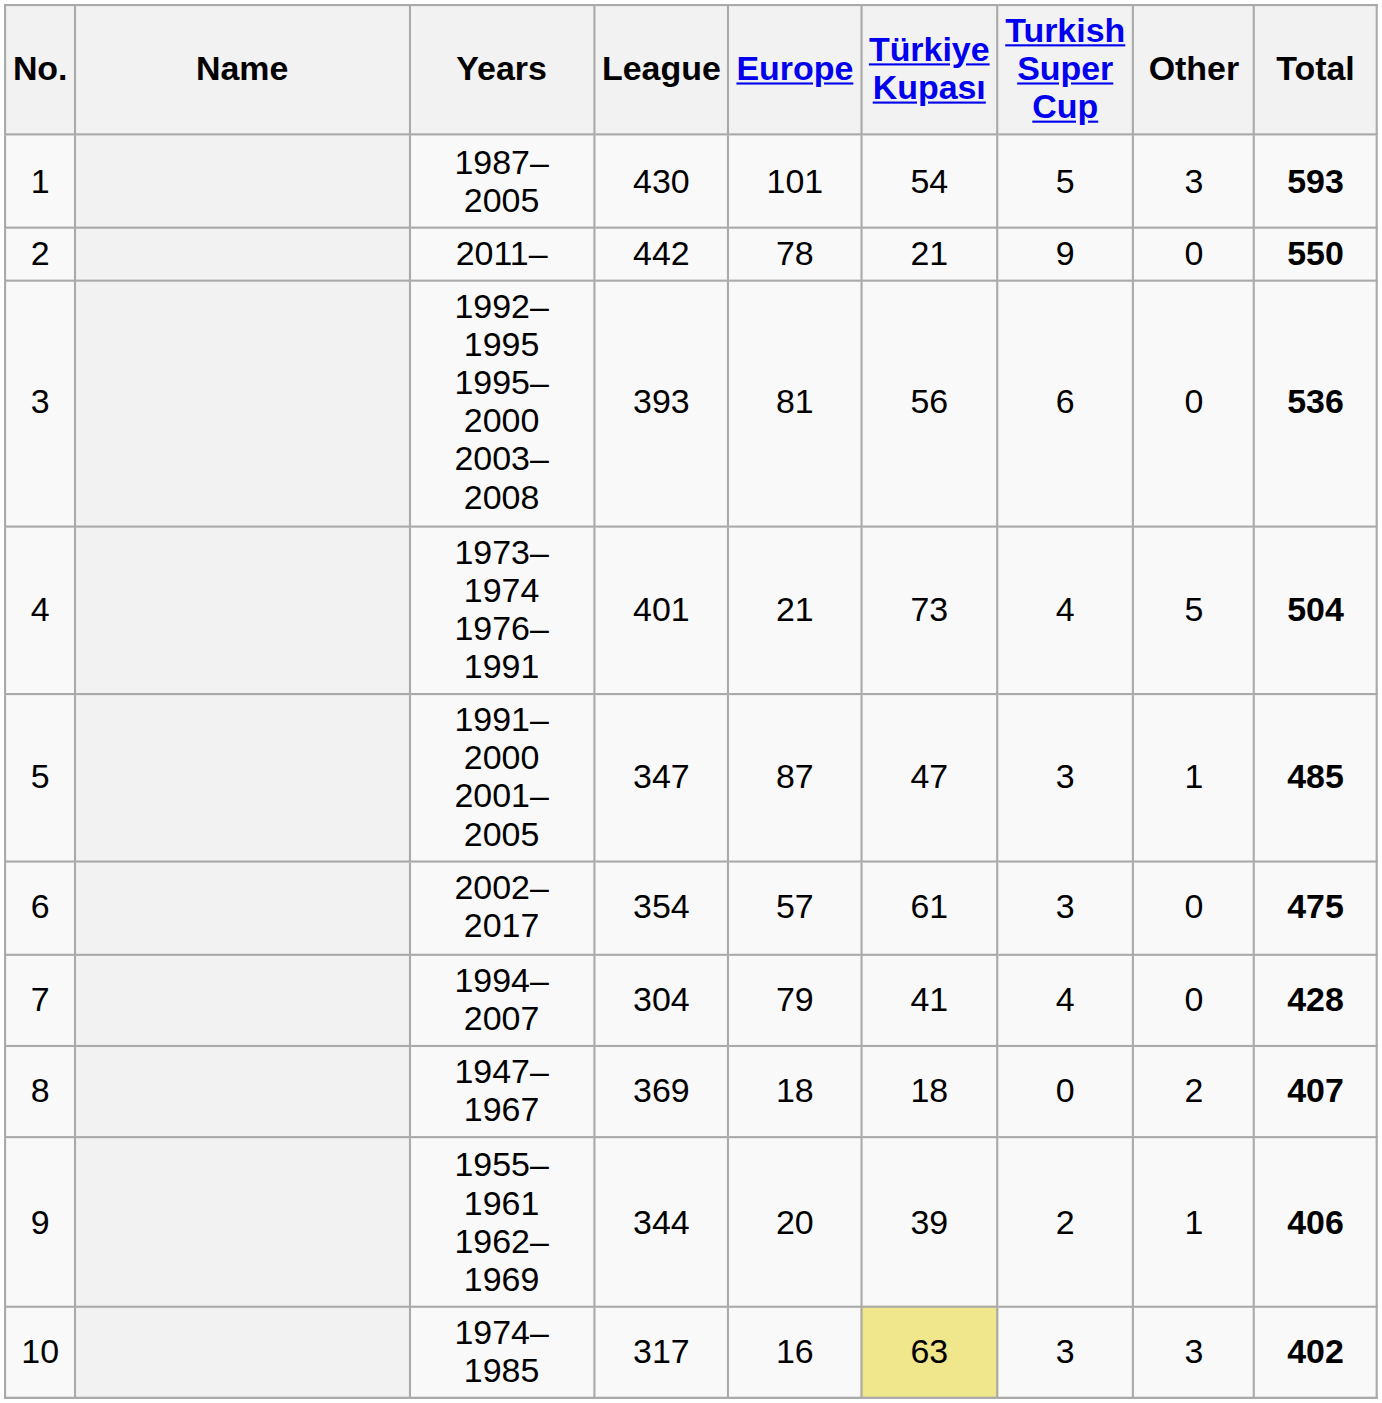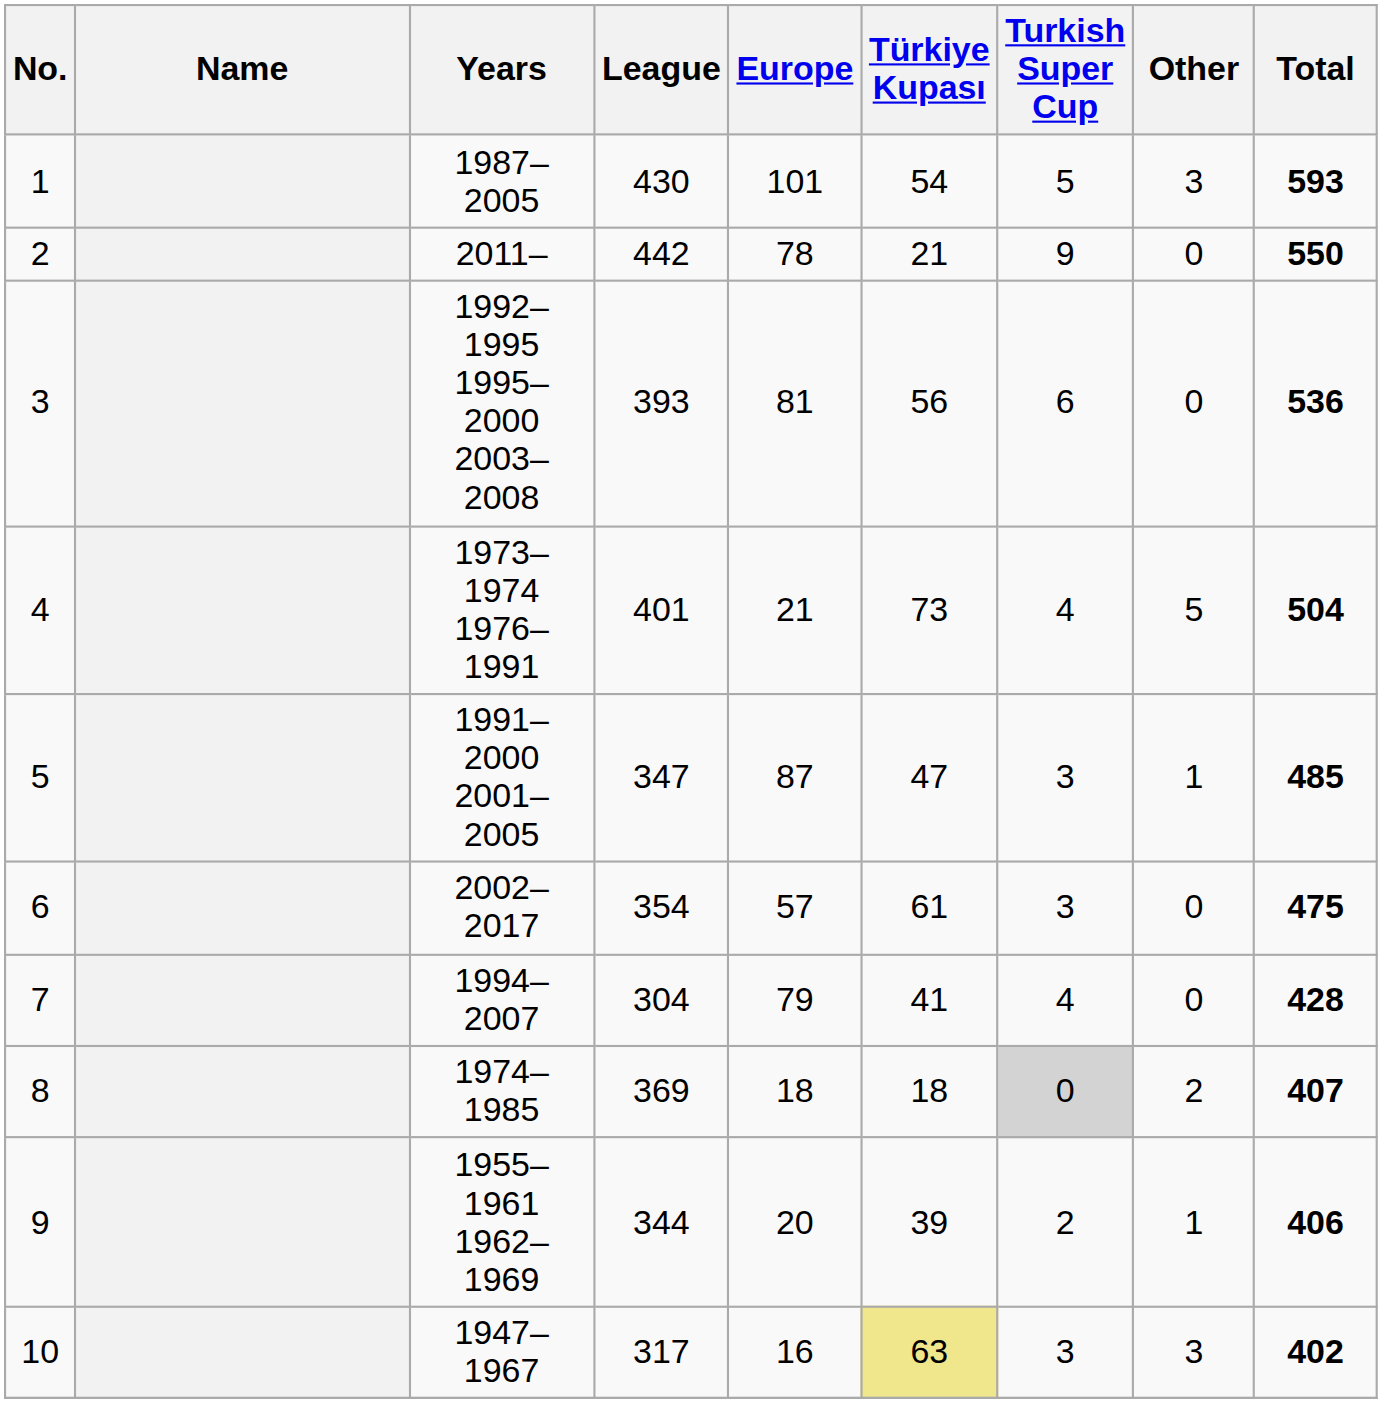8 | Years: 1947–1967 -> 1974–1985
8 | Turkish Super Cup: no background -> lightgrey background
10 | Years: 1974–1985 -> 1947–1967
